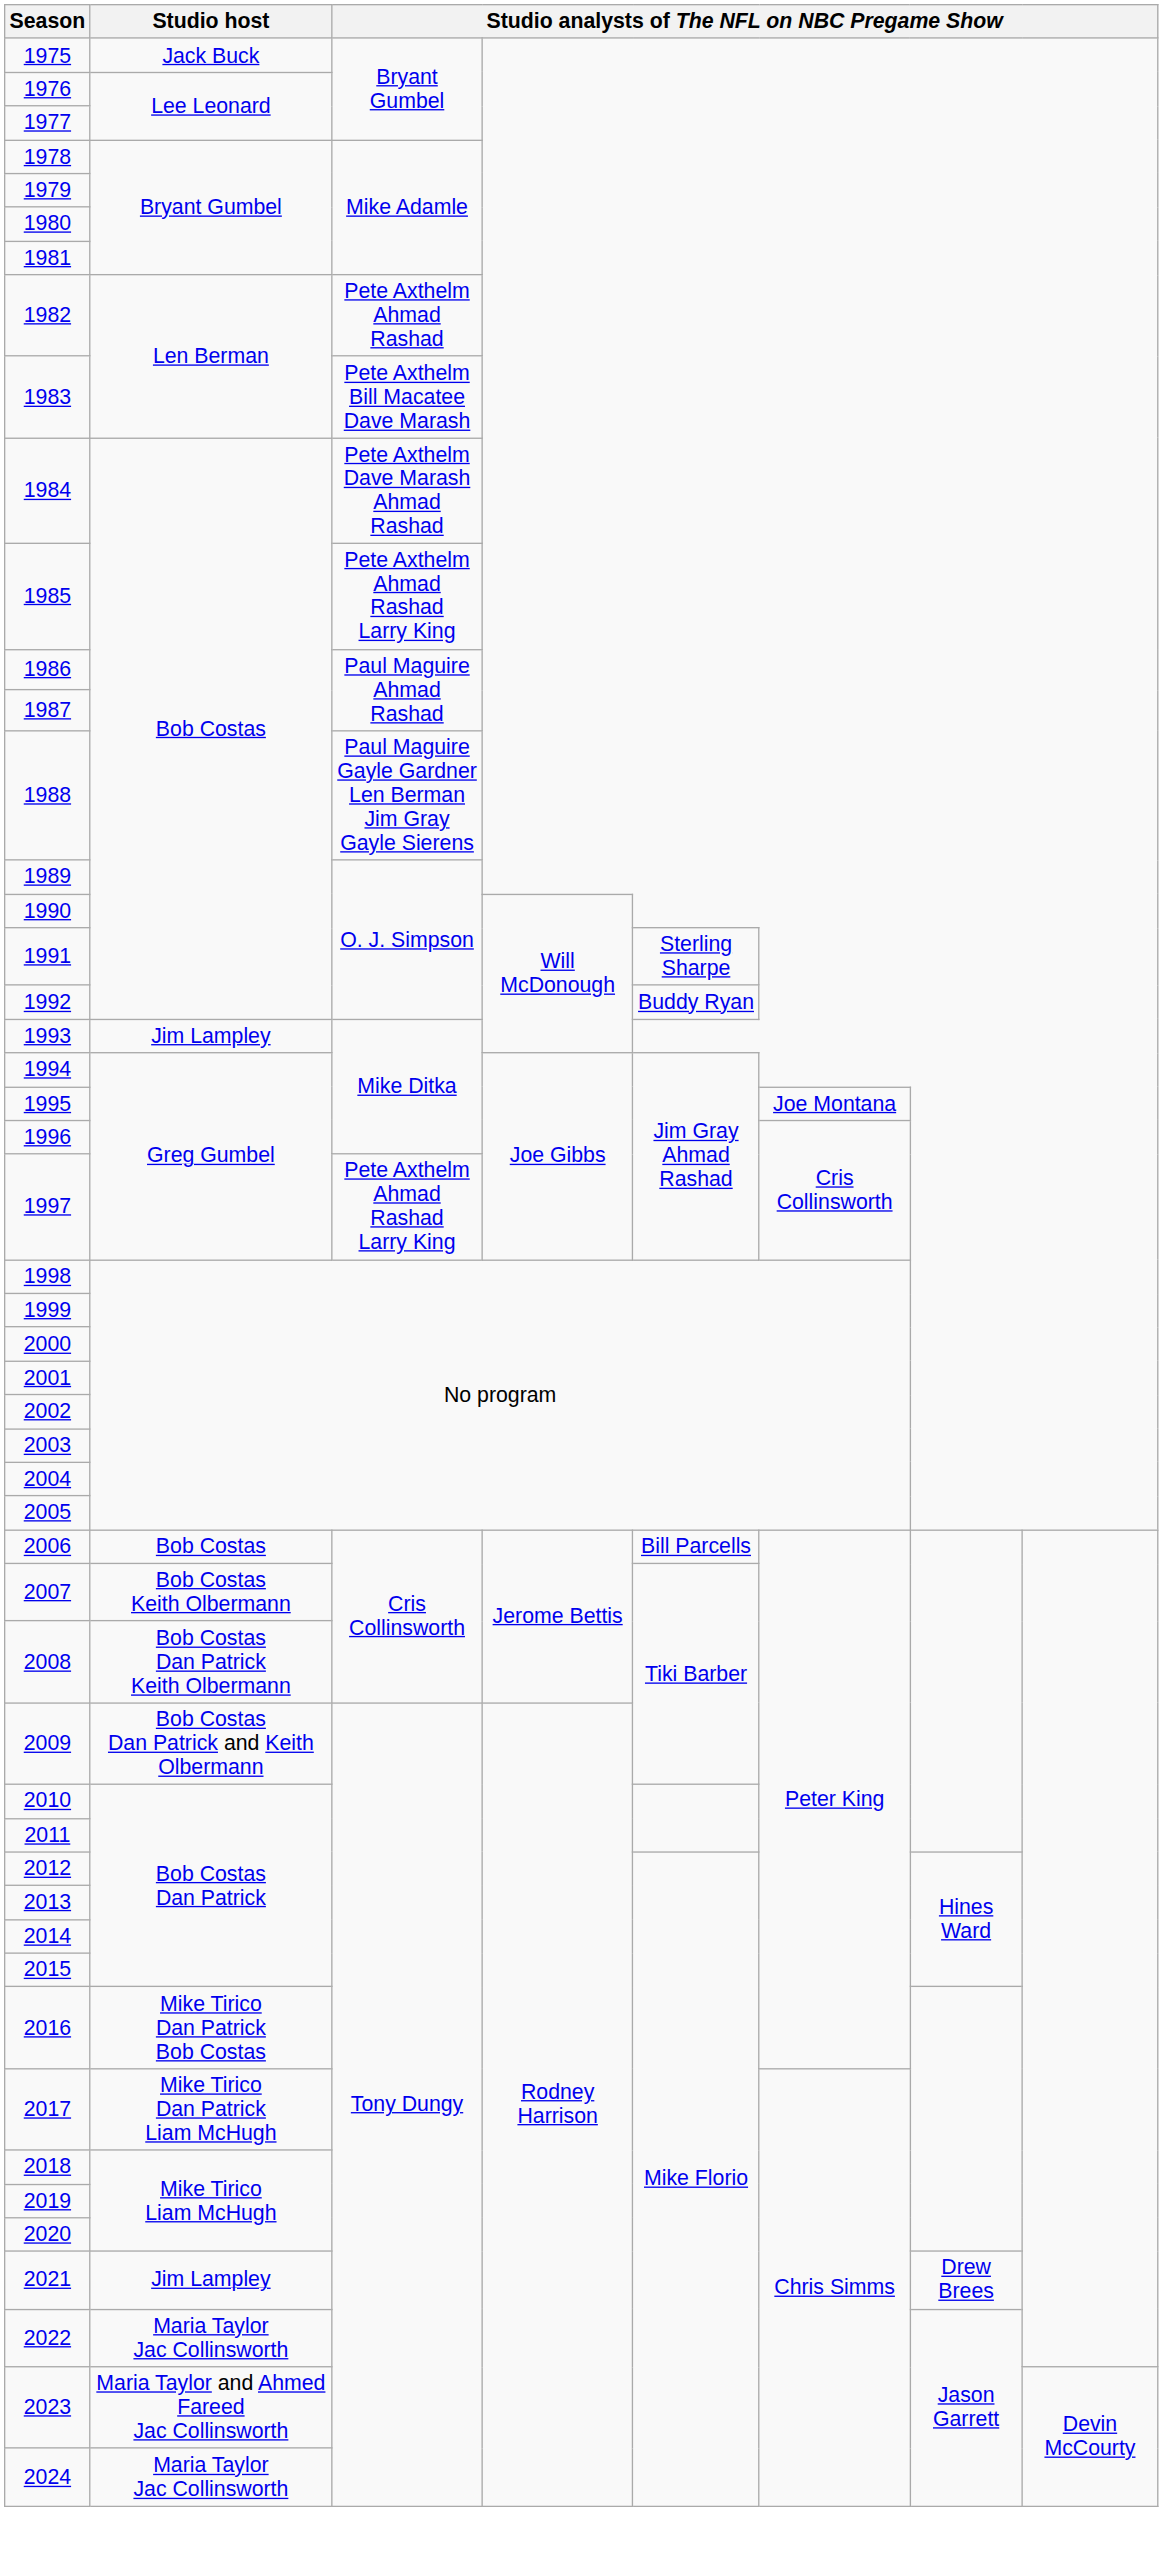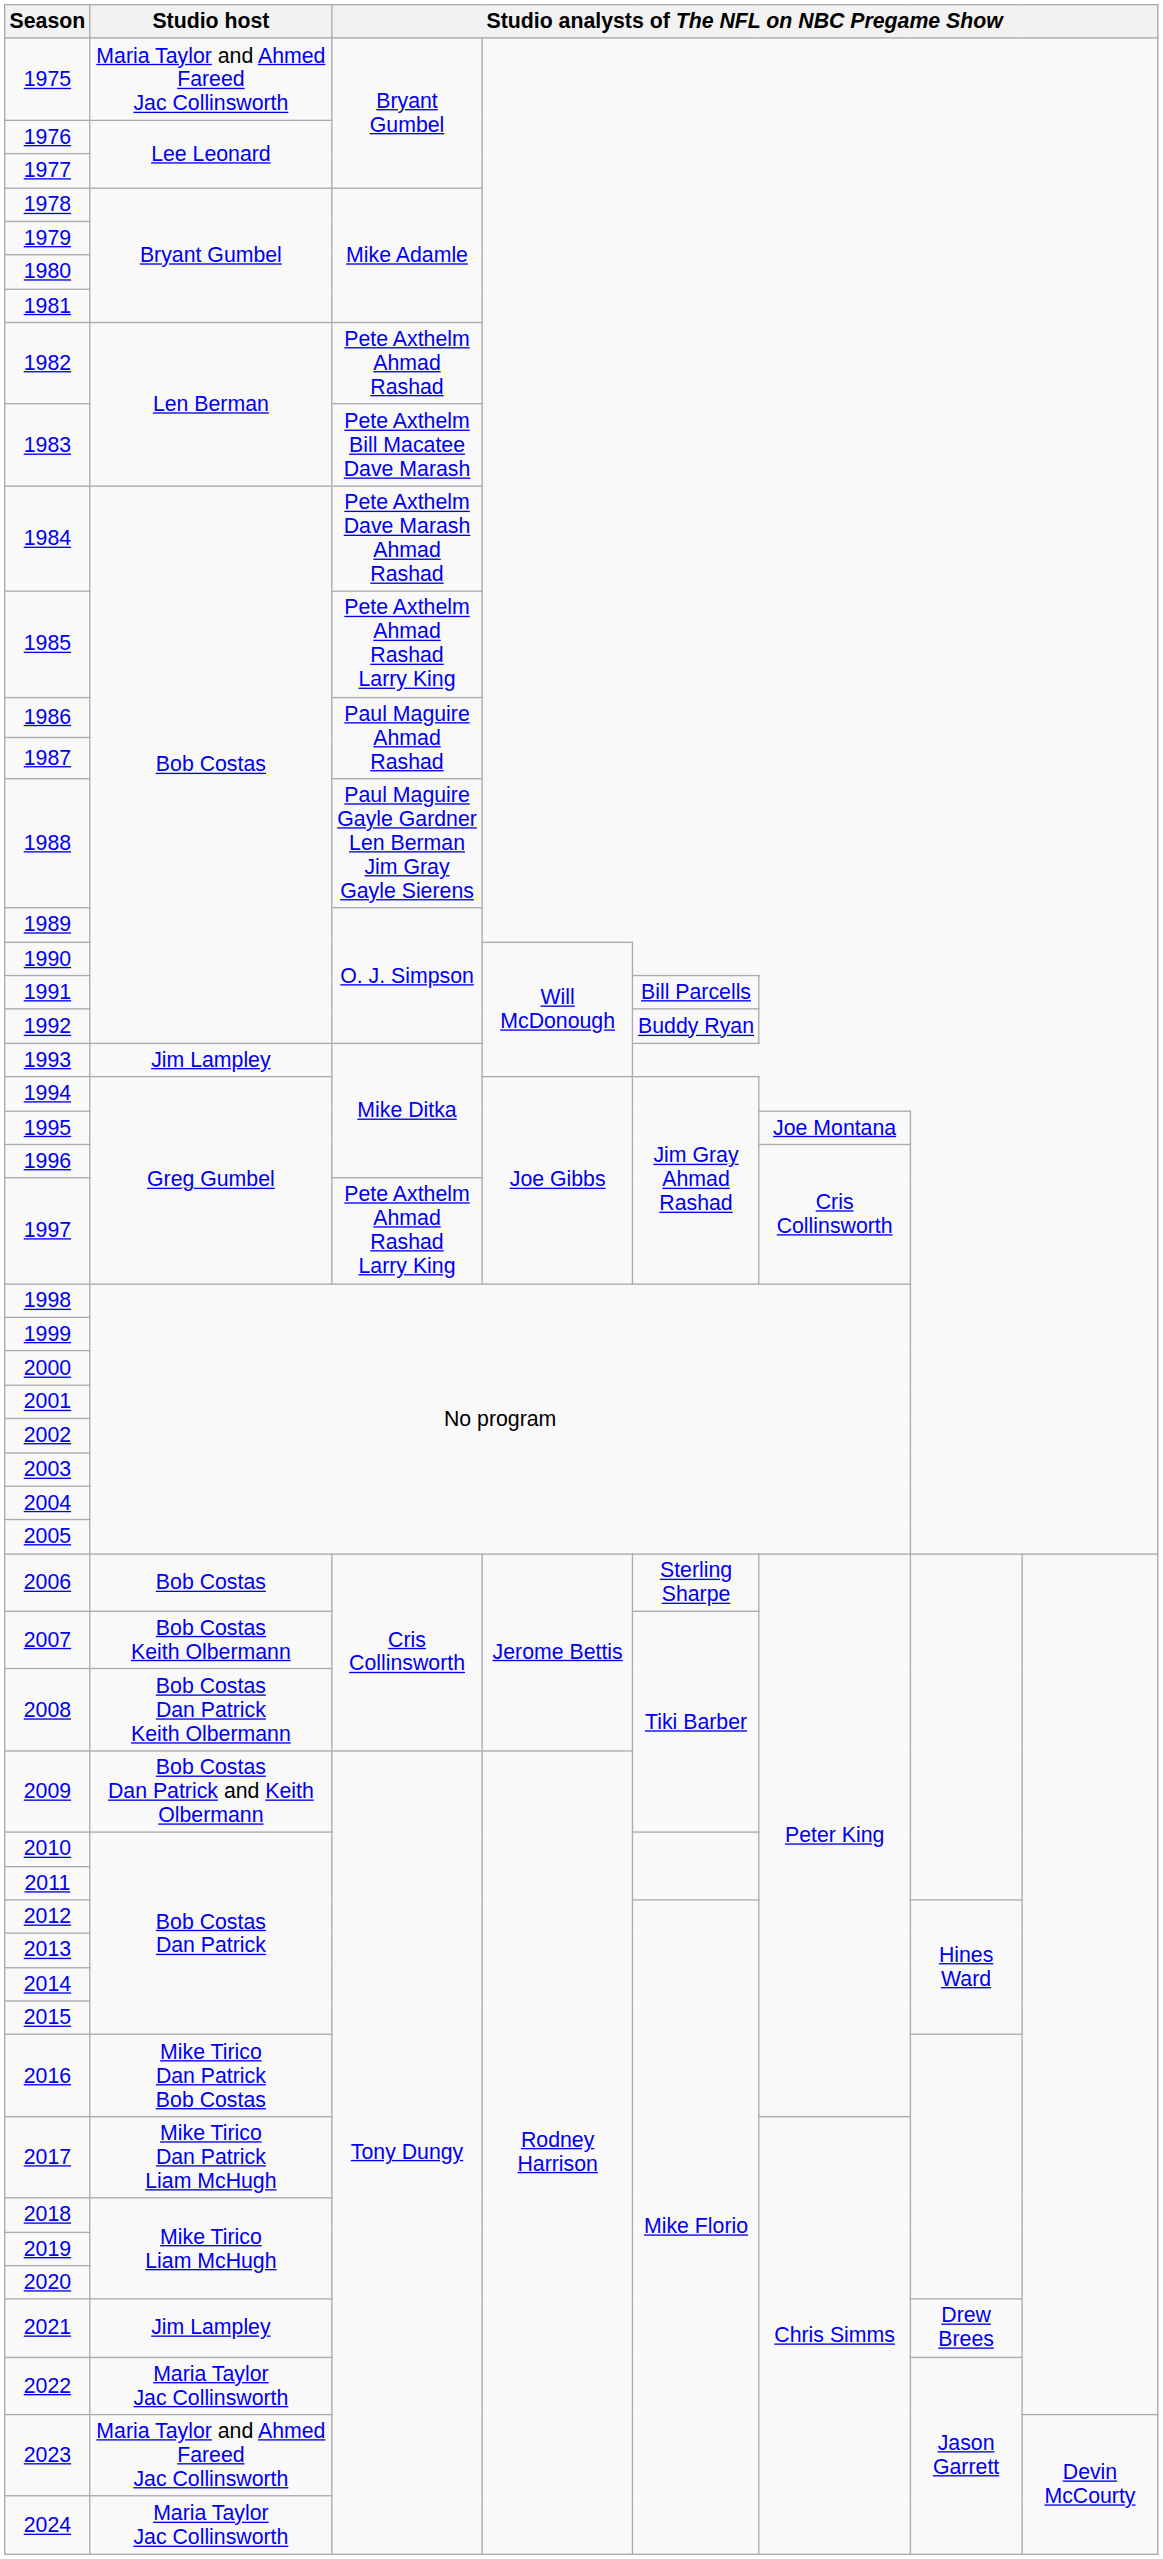1975 | Studio host: Jack Buck -> Maria Taylor and Ahmed Fareed Jac Collinsworth
1991 | column 5: Sterling Sharpe -> Bill Parcells
2006 | column 5: Bill Parcells -> Sterling Sharpe
